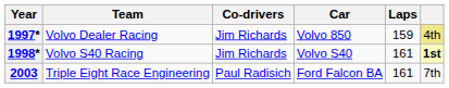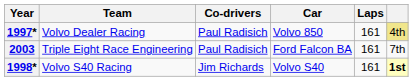1997* | Co-drivers: Jim Richards -> Paul Radisich
1997* | Laps: 159 -> 161
rows swapped: 1998* <-> 2003
